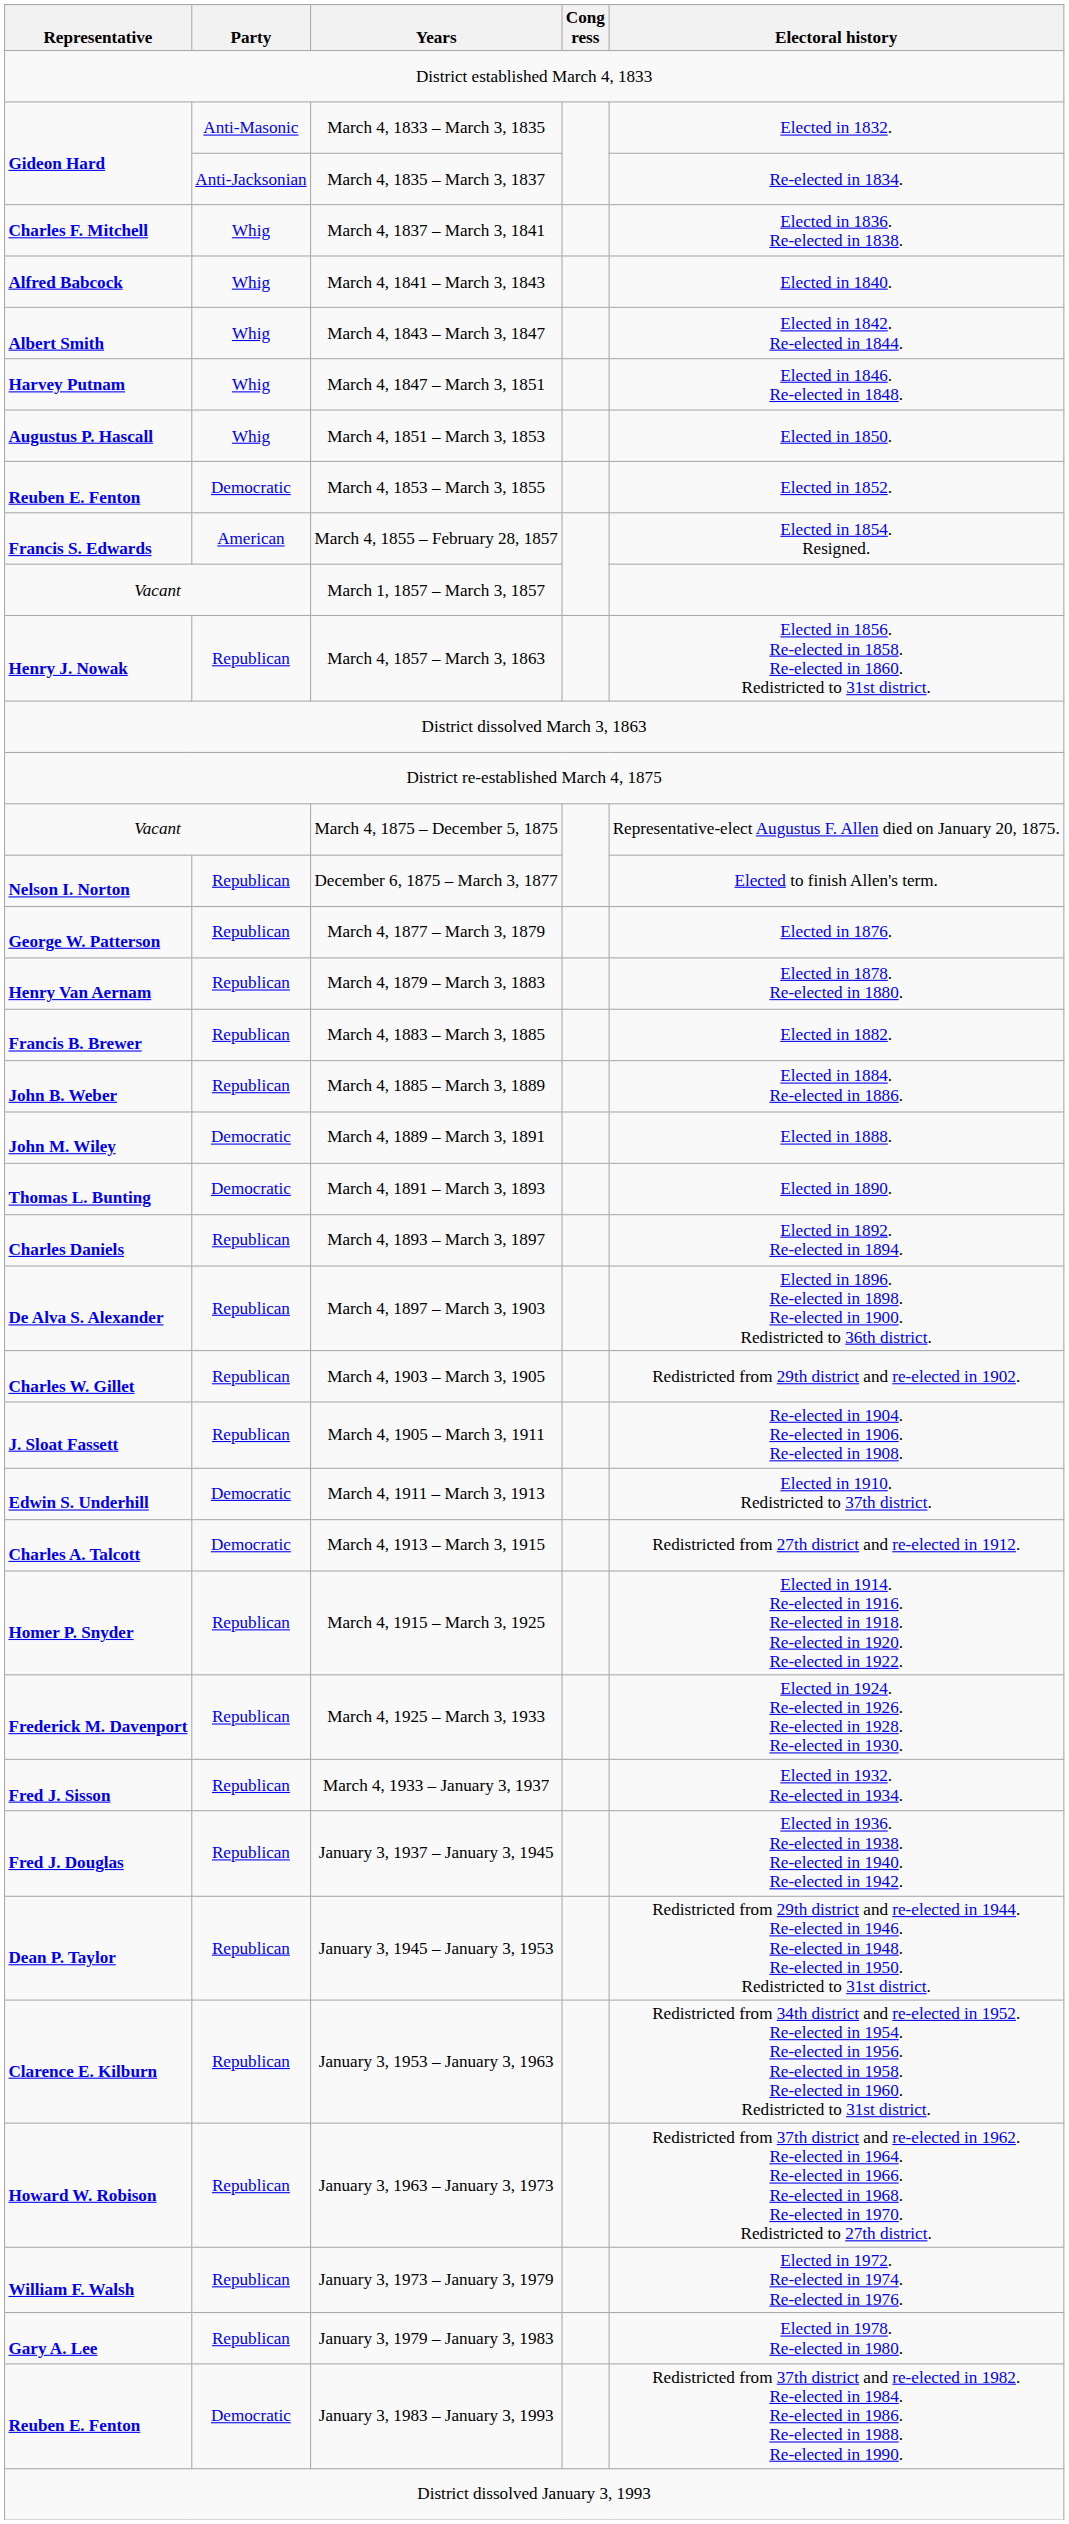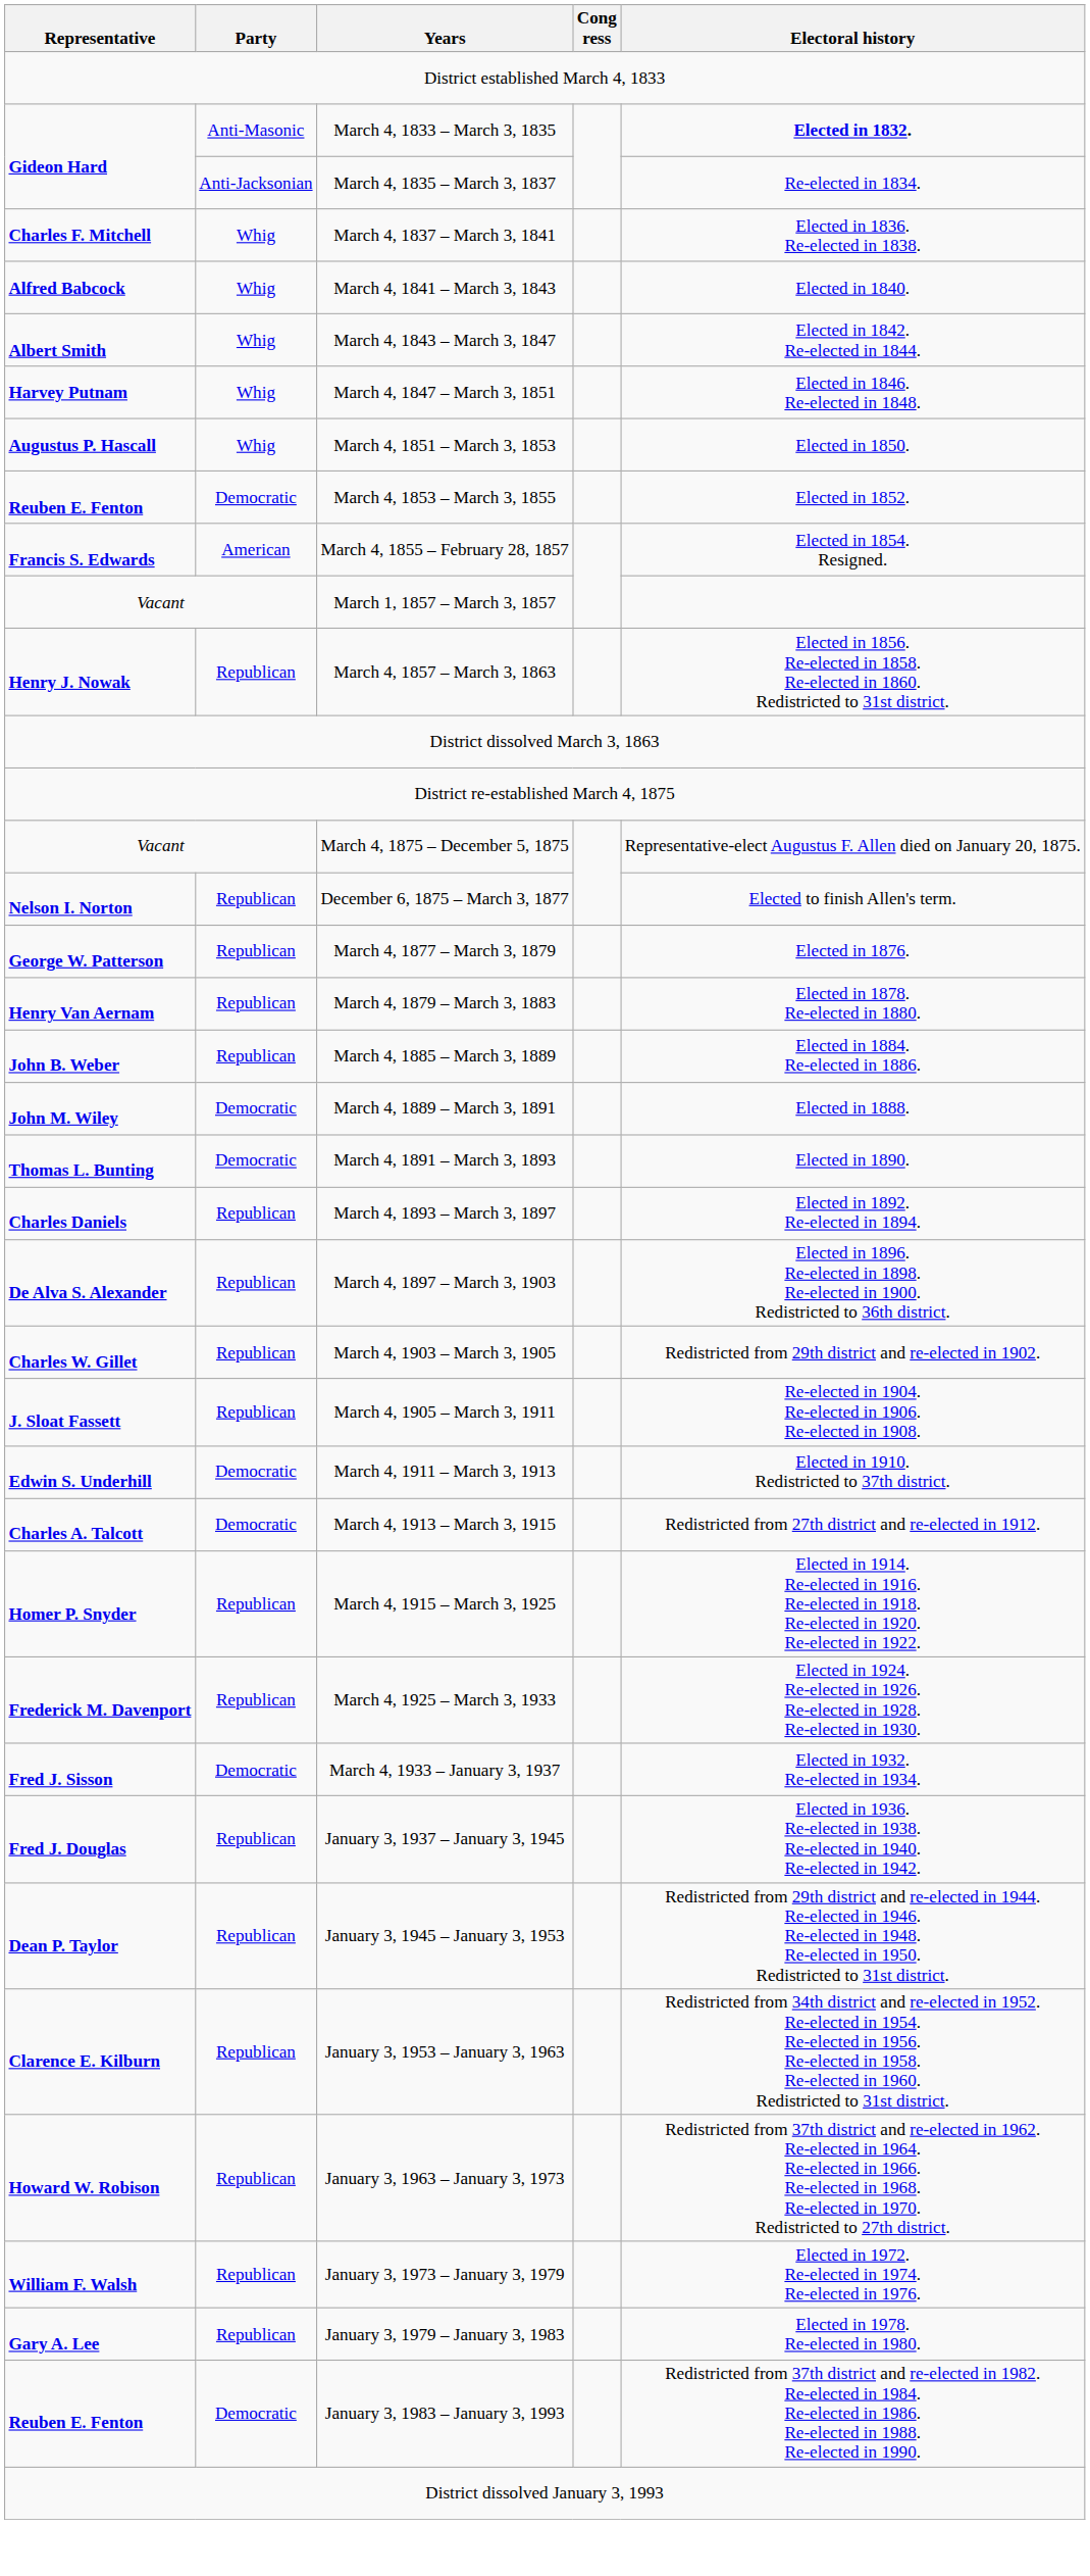March 4, 1833 – March 3, 1835 | Electoral history: normal -> bold
- row: Francis B. Brewer | Republican | March 4, 1883 – March 3, 1885 | Elected in 1882.
March 4, 1933 – January 3, 1937 | Party: Republican -> Democratic
